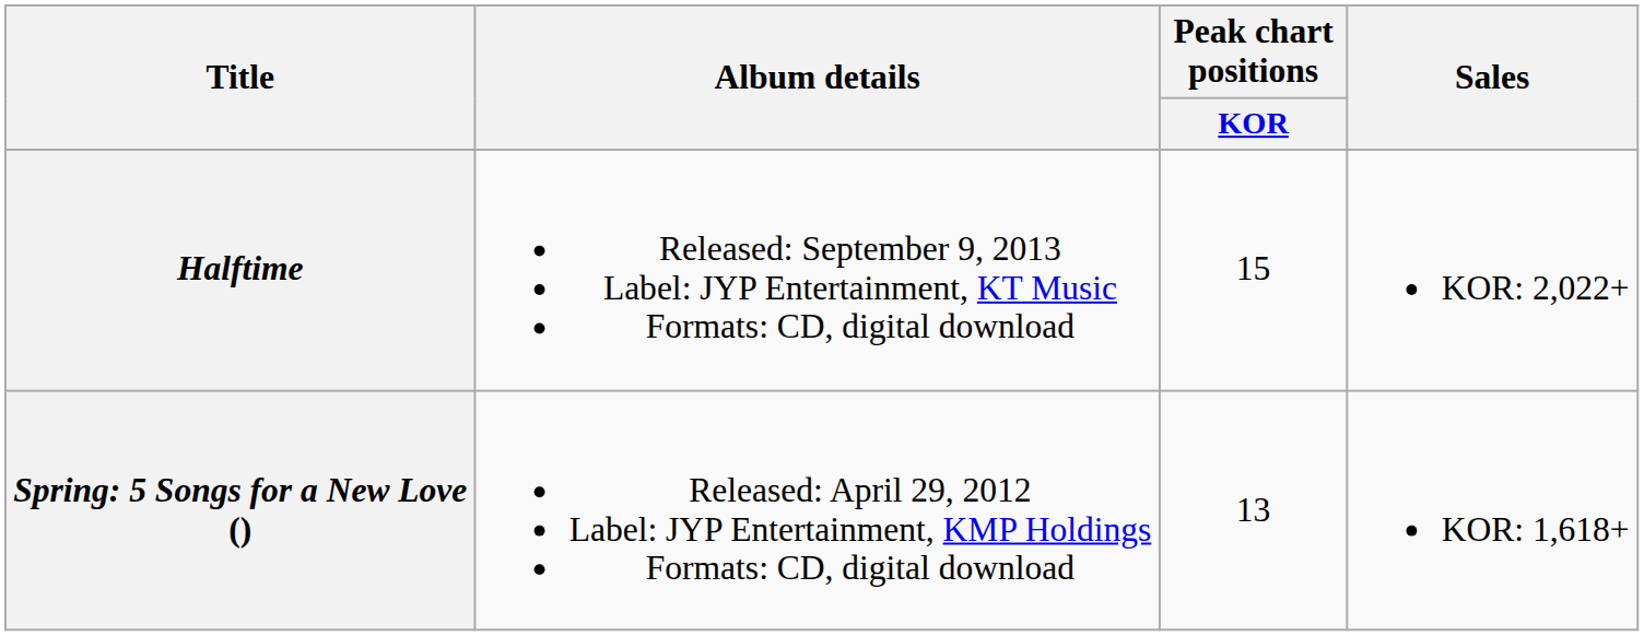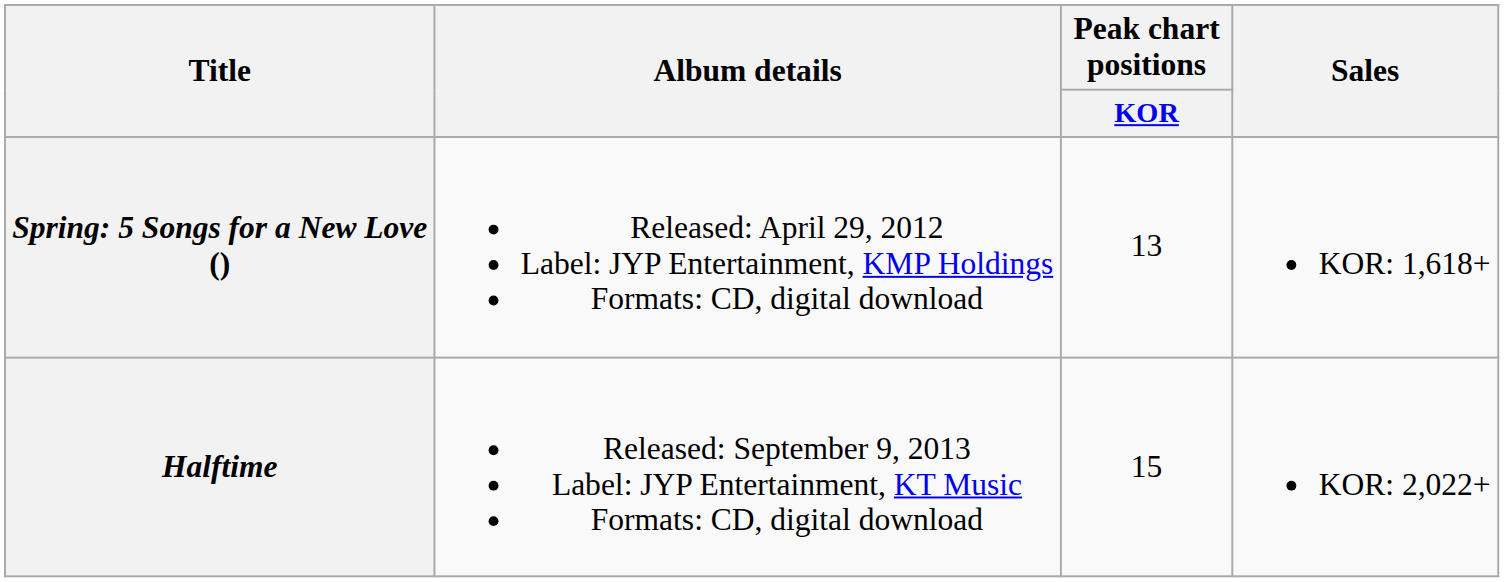rows swapped: Spring: 5 Songs for a New Love () <-> Halftime
